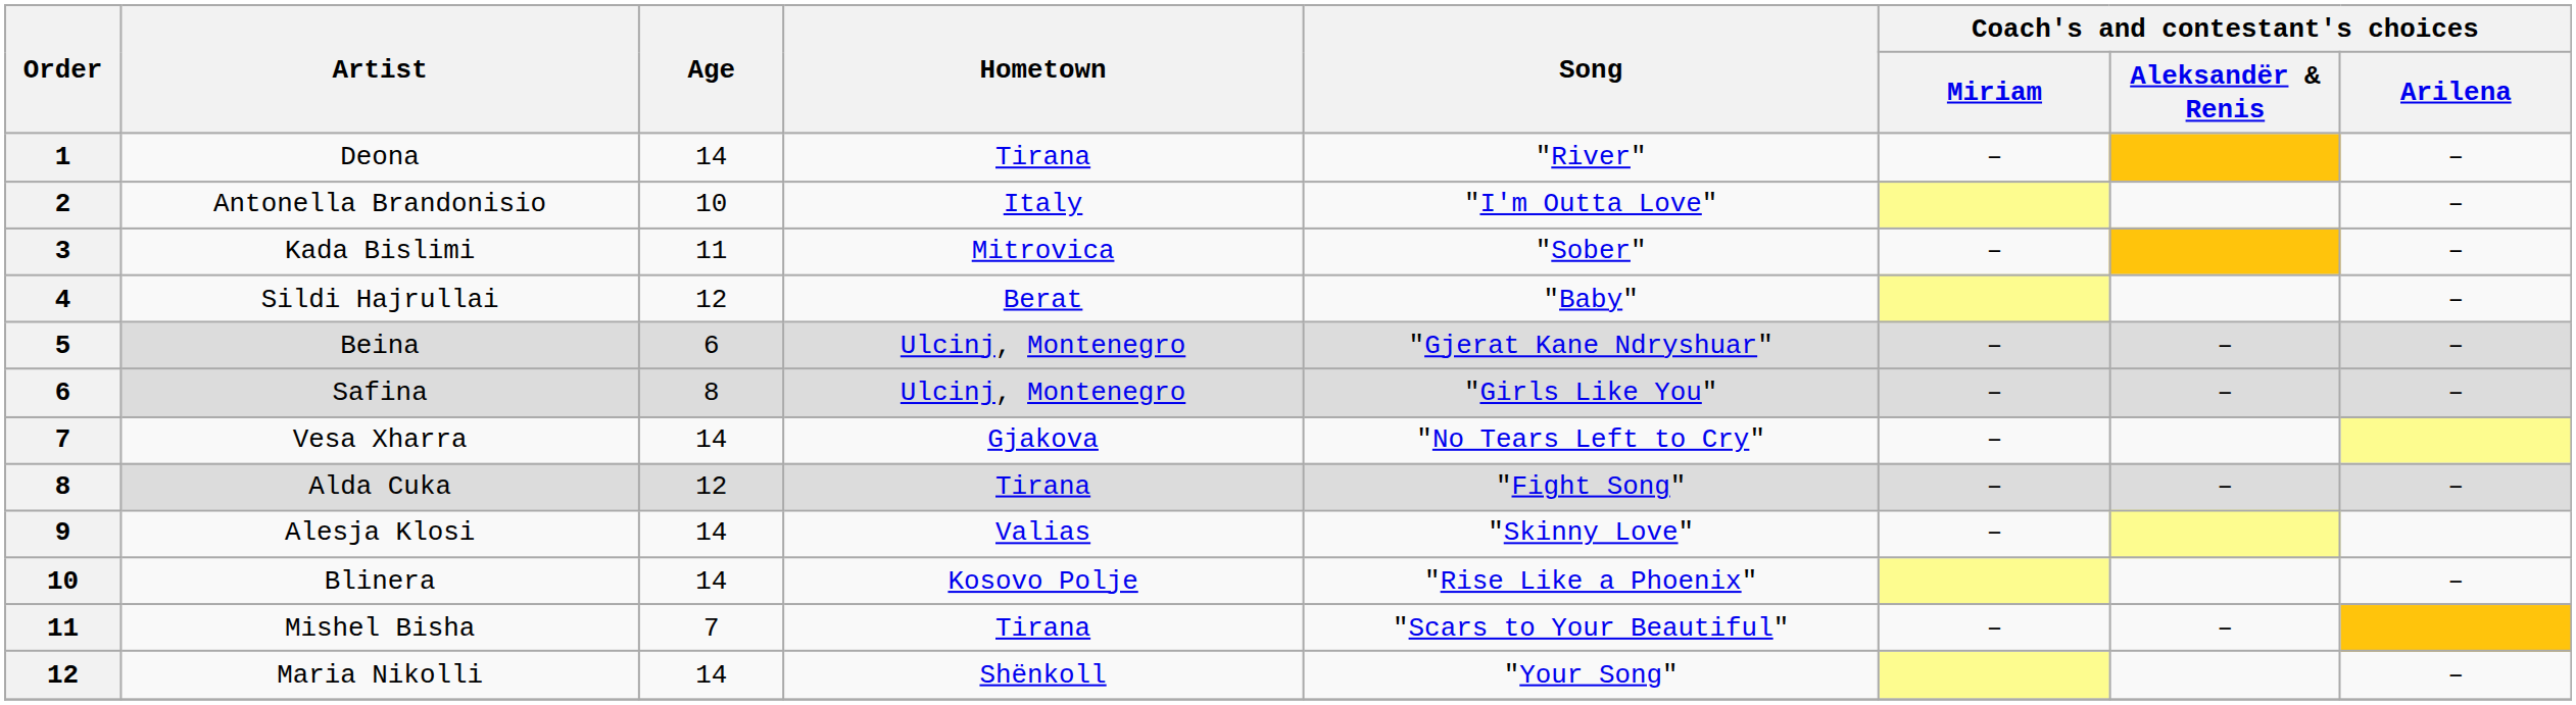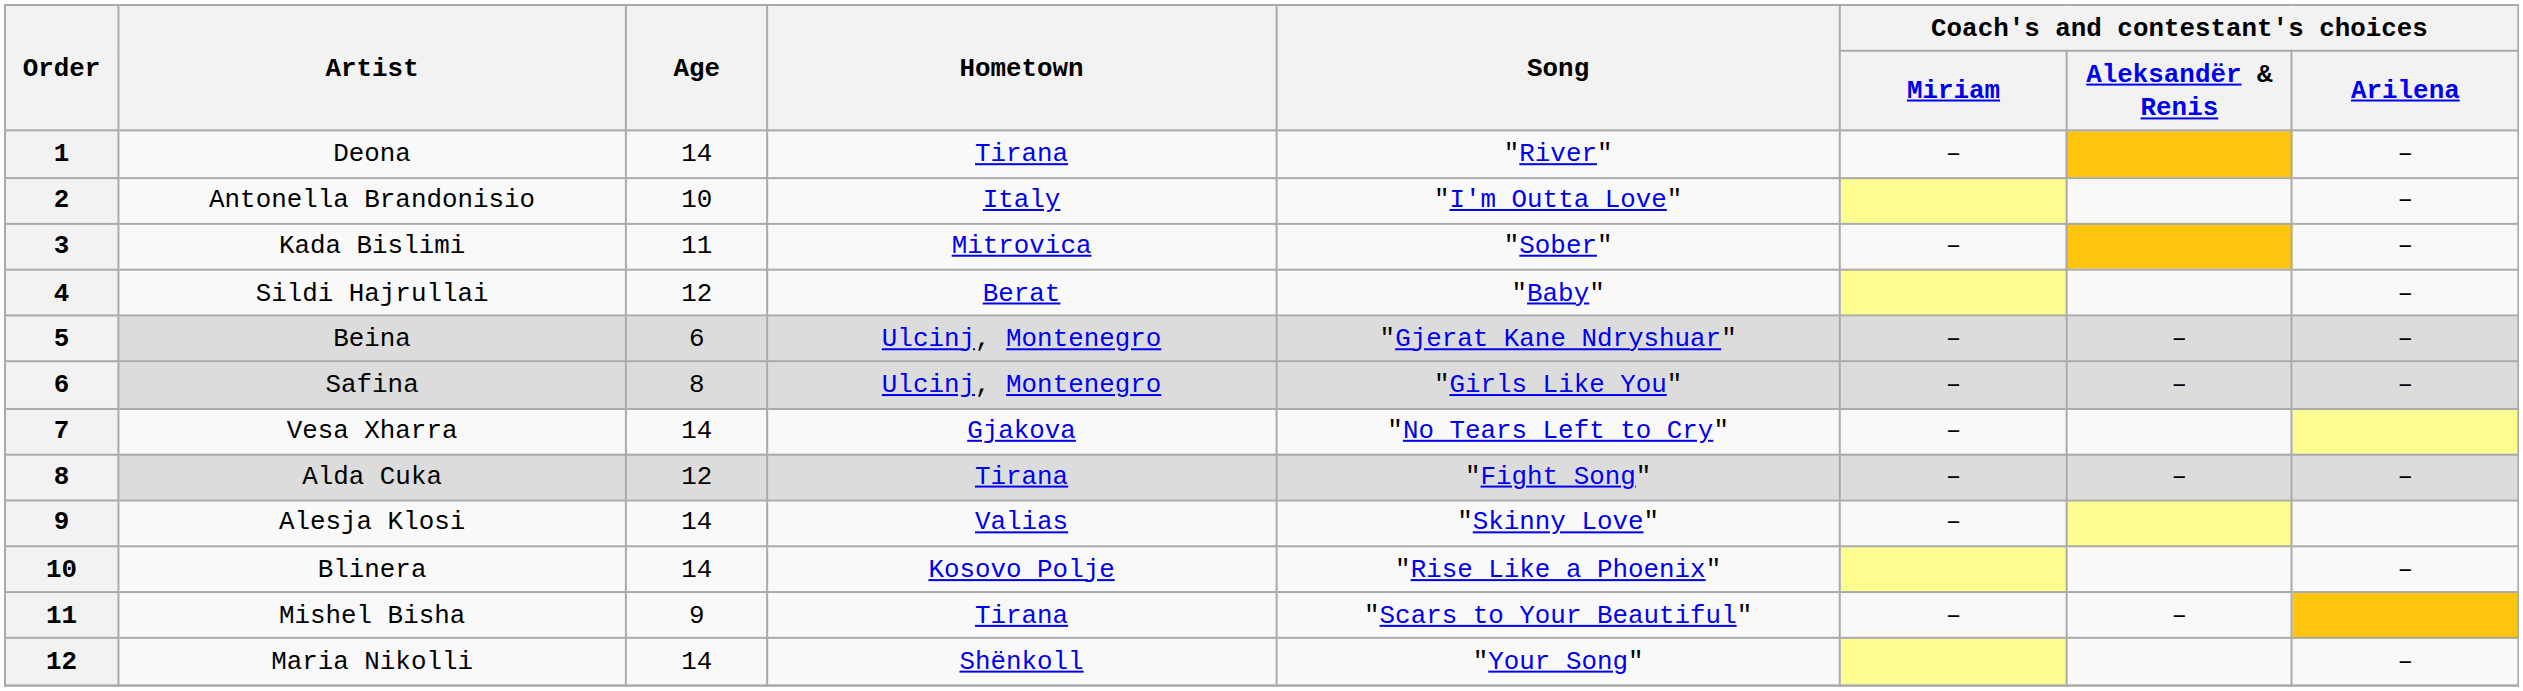Mishel Bisha | Age: 7 -> 9
